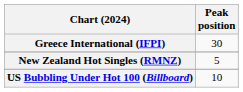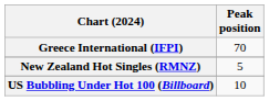Greece International (IFPI) | Peak position: 30 -> 70
